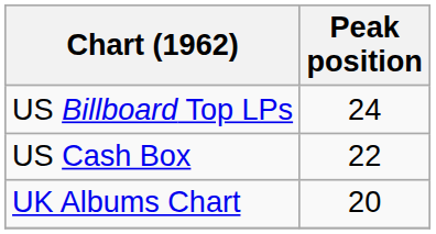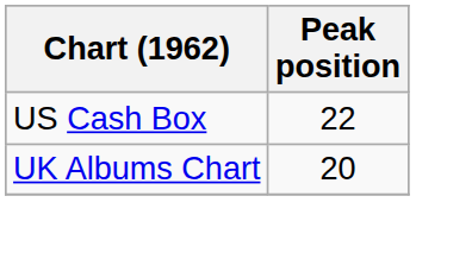- row: US Billboard Top LPs | 24
